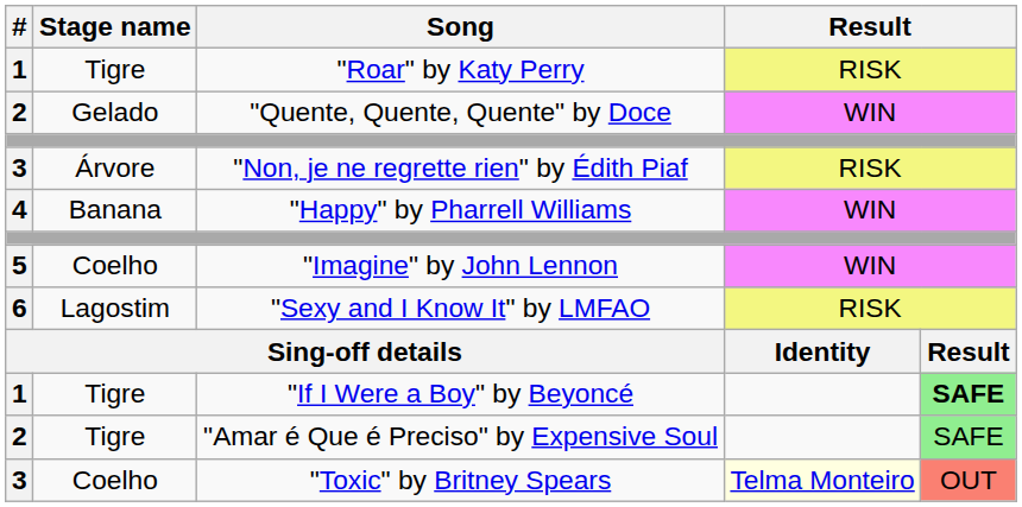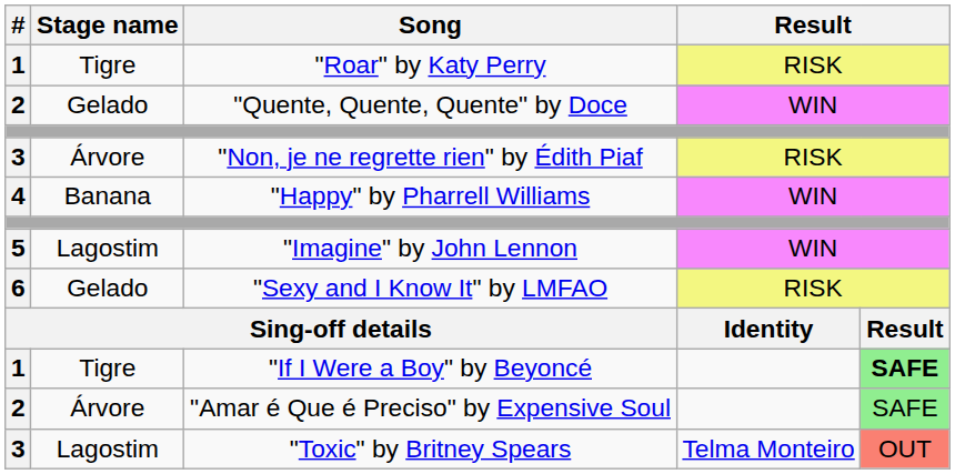"Imagine" by John Lennon | Stage name: Coelho -> Lagostim
"Sexy and I Know It" by LMFAO | Stage name: Lagostim -> Gelado
"Amar é Que é Preciso" by Expensive Soul | Stage name: Tigre -> Árvore
"Toxic" by Britney Spears | Stage name: Coelho -> Lagostim
"Toxic" by Britney Spears | column 4: lightyellow background -> no background
